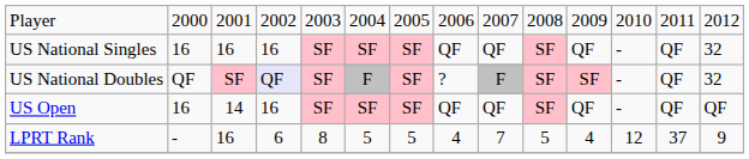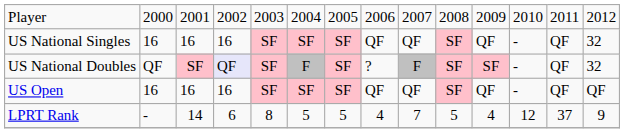US Open | column 3: 14 -> 16
LPRT Rank | column 3: 16 -> 14
